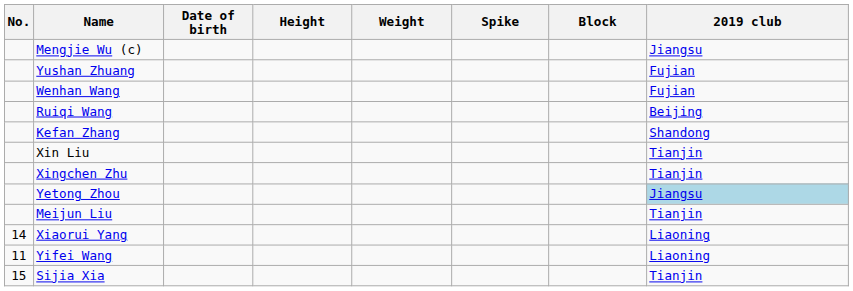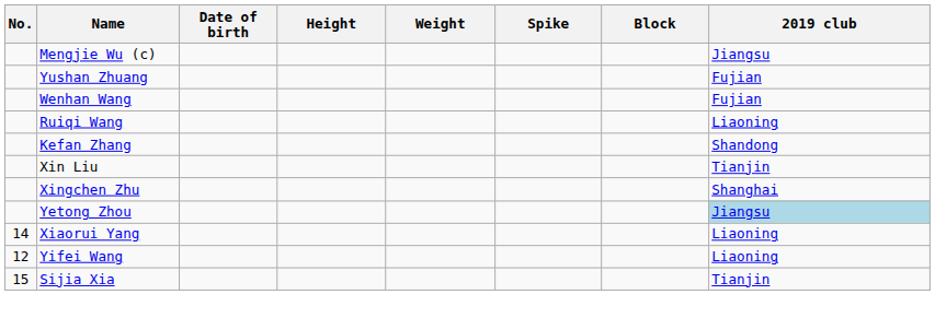Ruiqi Wang | 2019 club: Beijing -> Liaoning
Xingchen Zhu | 2019 club: Tianjin -> Shanghai
- row: Meijun Liu | Tianjin
Yifei Wang | No.: 11 -> 12
